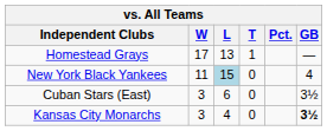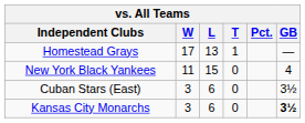New York Black Yankees | L: lightblue background -> no background
Kansas City Monarchs | L: 4 -> 6
